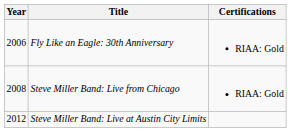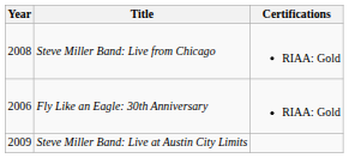rows swapped: Fly Like an Eagle: 30th Anniversary <-> Steve Miller Band: Live from Chicago
Steve Miller Band: Live at Austin City Limits | Year: 2012 -> 2009
